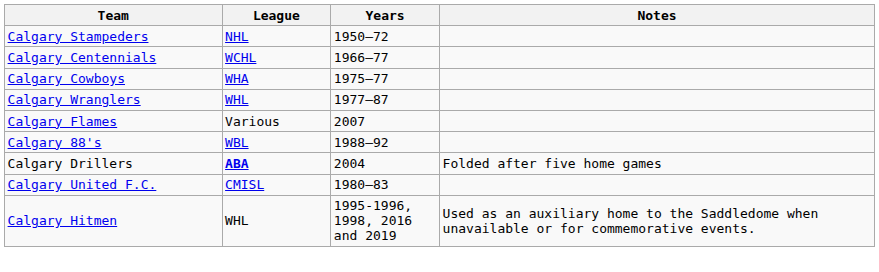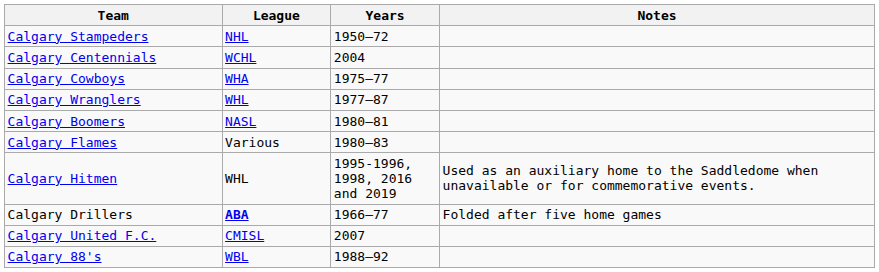Calgary Centennials | Years: 1966–77 -> 2004
+ row: Calgary Boomers | NASL | 1980–81
Calgary Flames | Years: 2007 -> 1980–83
rows swapped: Calgary 88's <-> Calgary Hitmen
Calgary Drillers | Years: 2004 -> 1966–77
Calgary United F.C. | Years: 1980–83 -> 2007
